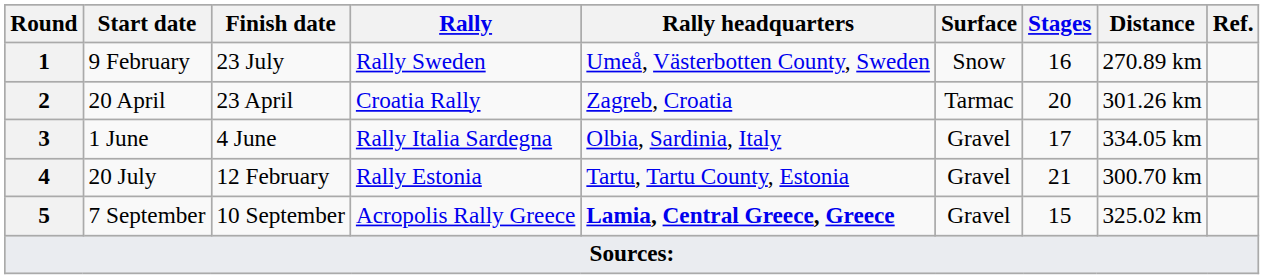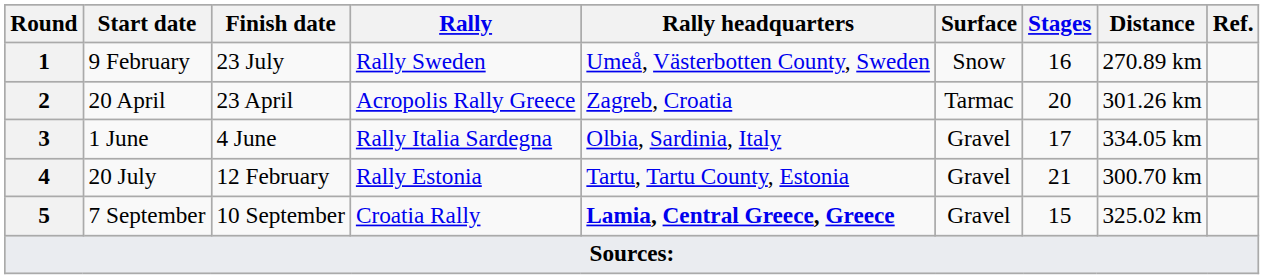20 April | Rally: Croatia Rally -> Acropolis Rally Greece
7 September | Rally: Acropolis Rally Greece -> Croatia Rally
